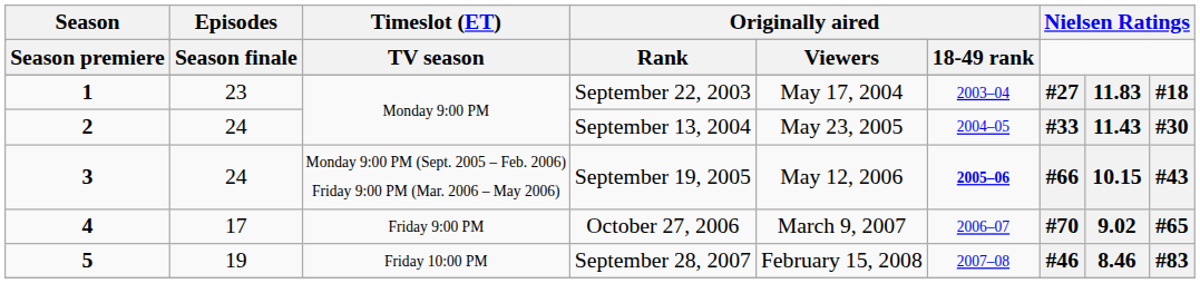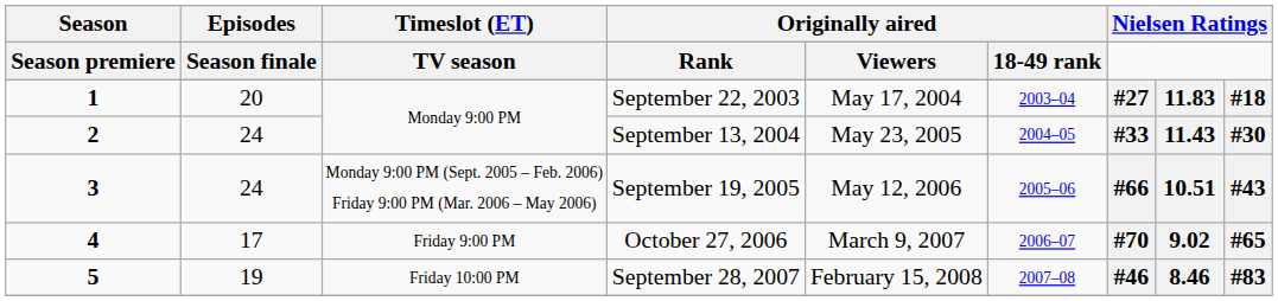1 | Episodes: 23 -> 20
3 | column 6: bold -> normal
3 | column 8: 10.15 -> 10.51
